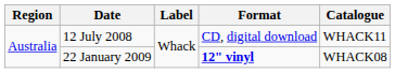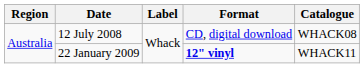12 July 2008 | Catalogue: WHACK11 -> WHACK08
22 January 2009 | Catalogue: WHACK08 -> WHACK11
